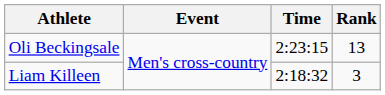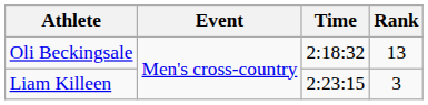Oli Beckingsale | Time: 2:23:15 -> 2:18:32
Liam Killeen | Time: 2:18:32 -> 2:23:15
